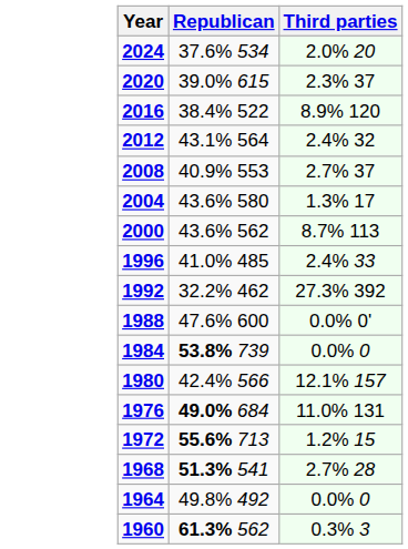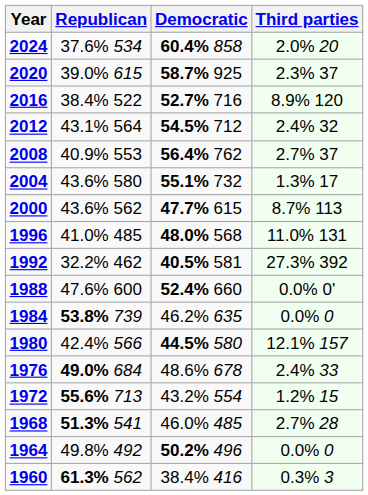+ column: Democratic | 60.4% 858 | 58.7% 925 | 52.7% 716 | 54.5% 712 | 56.4% 762 | 55.1% 732 | 47.7% 615 | 48.0% 568 | 40.5% 581 | 52.4% 660 | 46.2% 635 | 44.5% 580 | 48.6% 678 | 43.2% 554 | 46.0% 485 | 50.2% 496 | 38.4% 416
1996 | Third parties: 2.4% 33 -> 11.0% 131
1976 | Third parties: 11.0% 131 -> 2.4% 33
